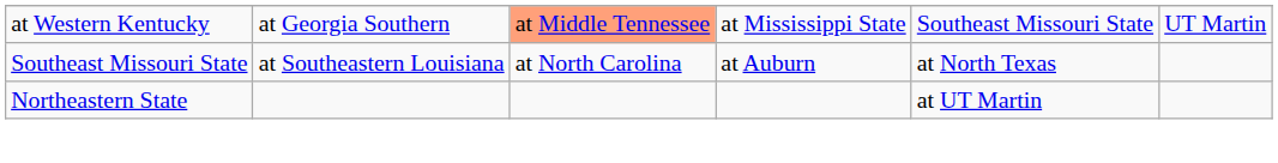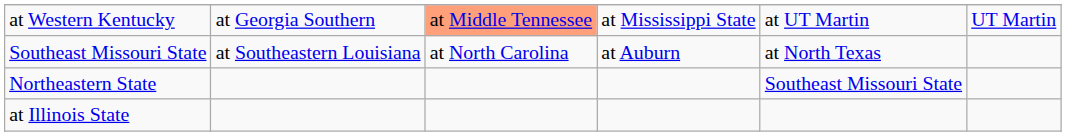at Western Kentucky | column 5: Southeast Missouri State -> at UT Martin
Northeastern State | column 5: at UT Martin -> Southeast Missouri State
+ row: at Illinois State
